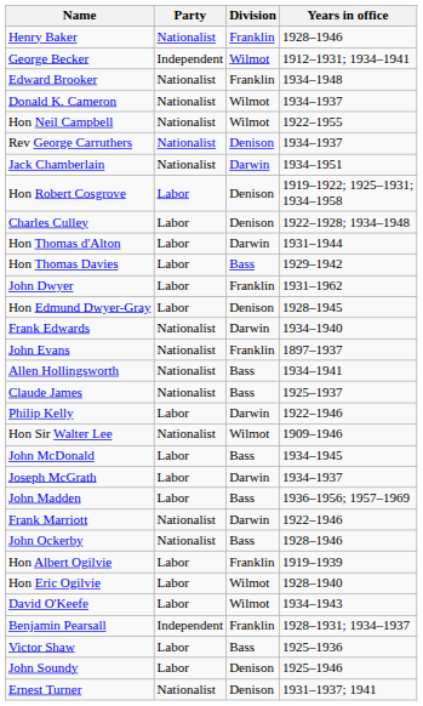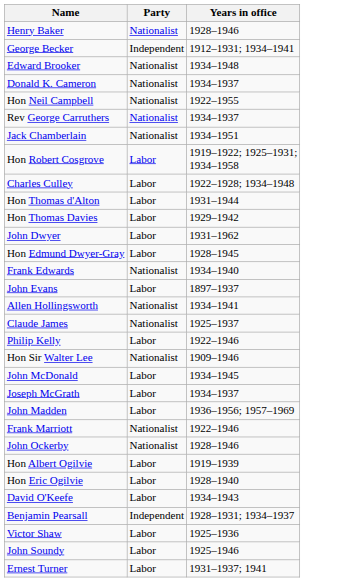- column: Division | Franklin | Wilmot | Franklin | Wilmot | Wilmot | Denison | Darwin | Denison | Denison | Darwin | Bass | Franklin | Denison | Darwin | Franklin | Bass | Bass | Darwin | Wilmot | Bass | Darwin | Bass | Darwin | Bass | Franklin | Wilmot | Wilmot | Franklin | Bass | Denison | Denison
John Evans | Party: Nationalist -> Labor
Ernest Turner | Party: Nationalist -> Labor
